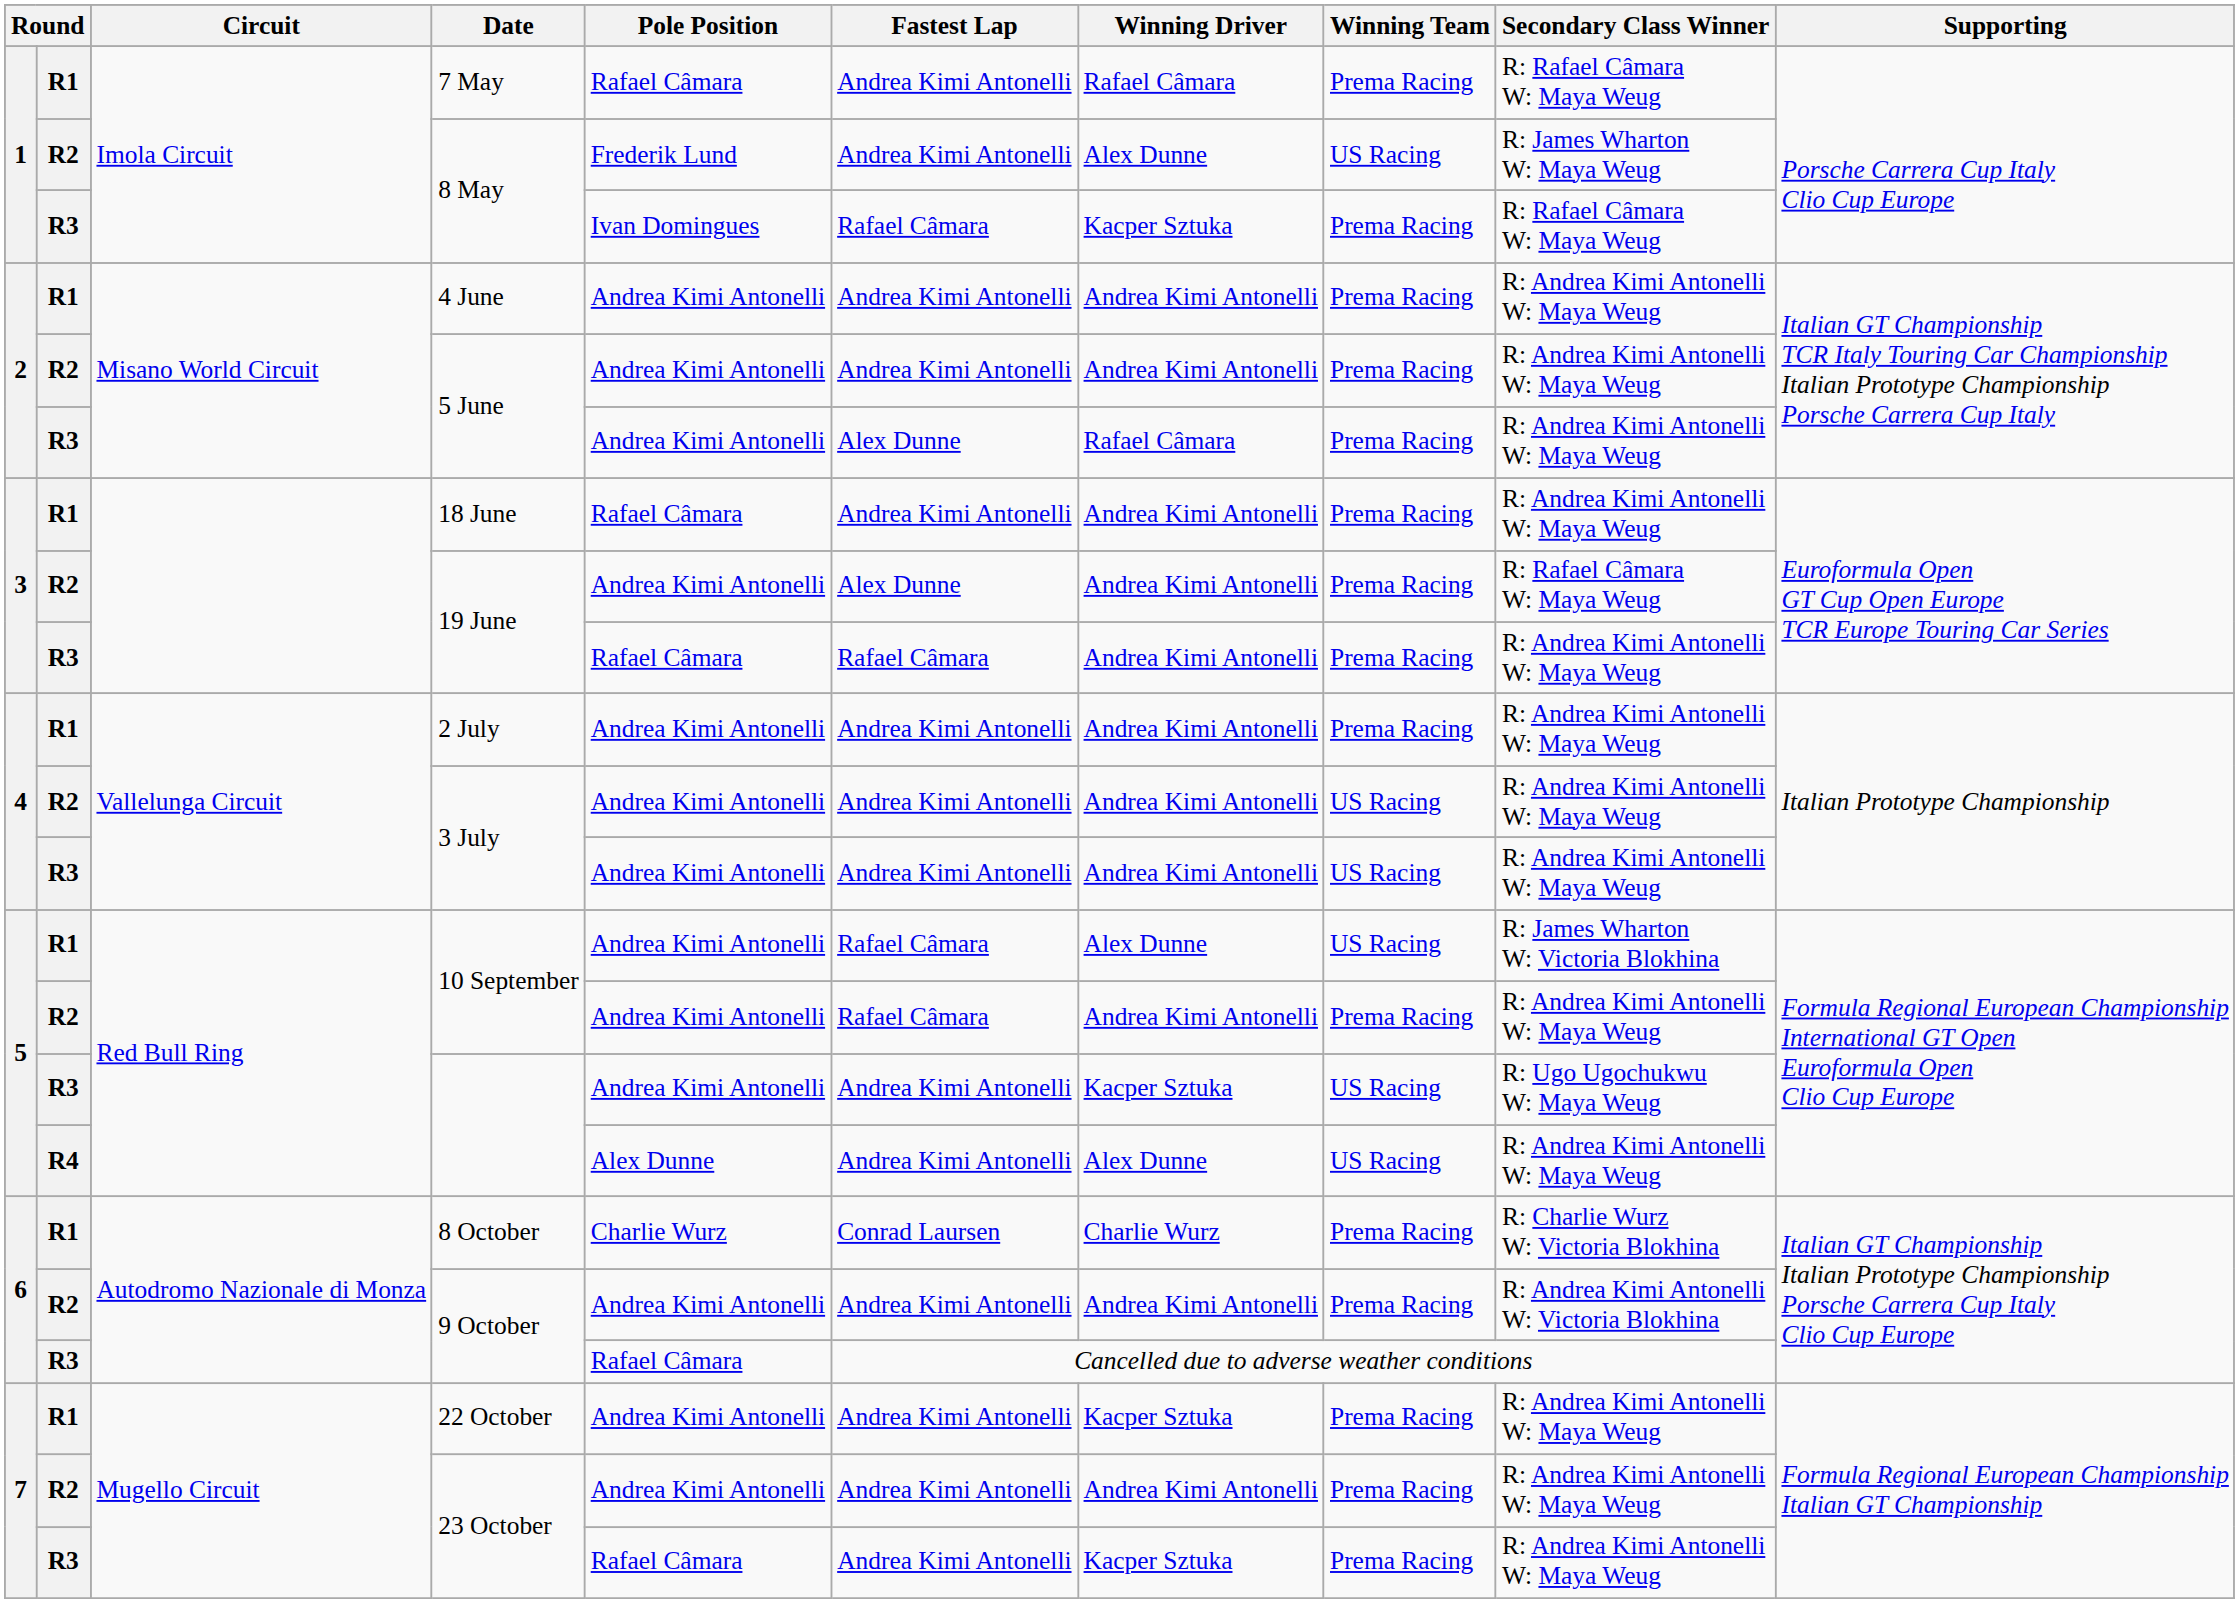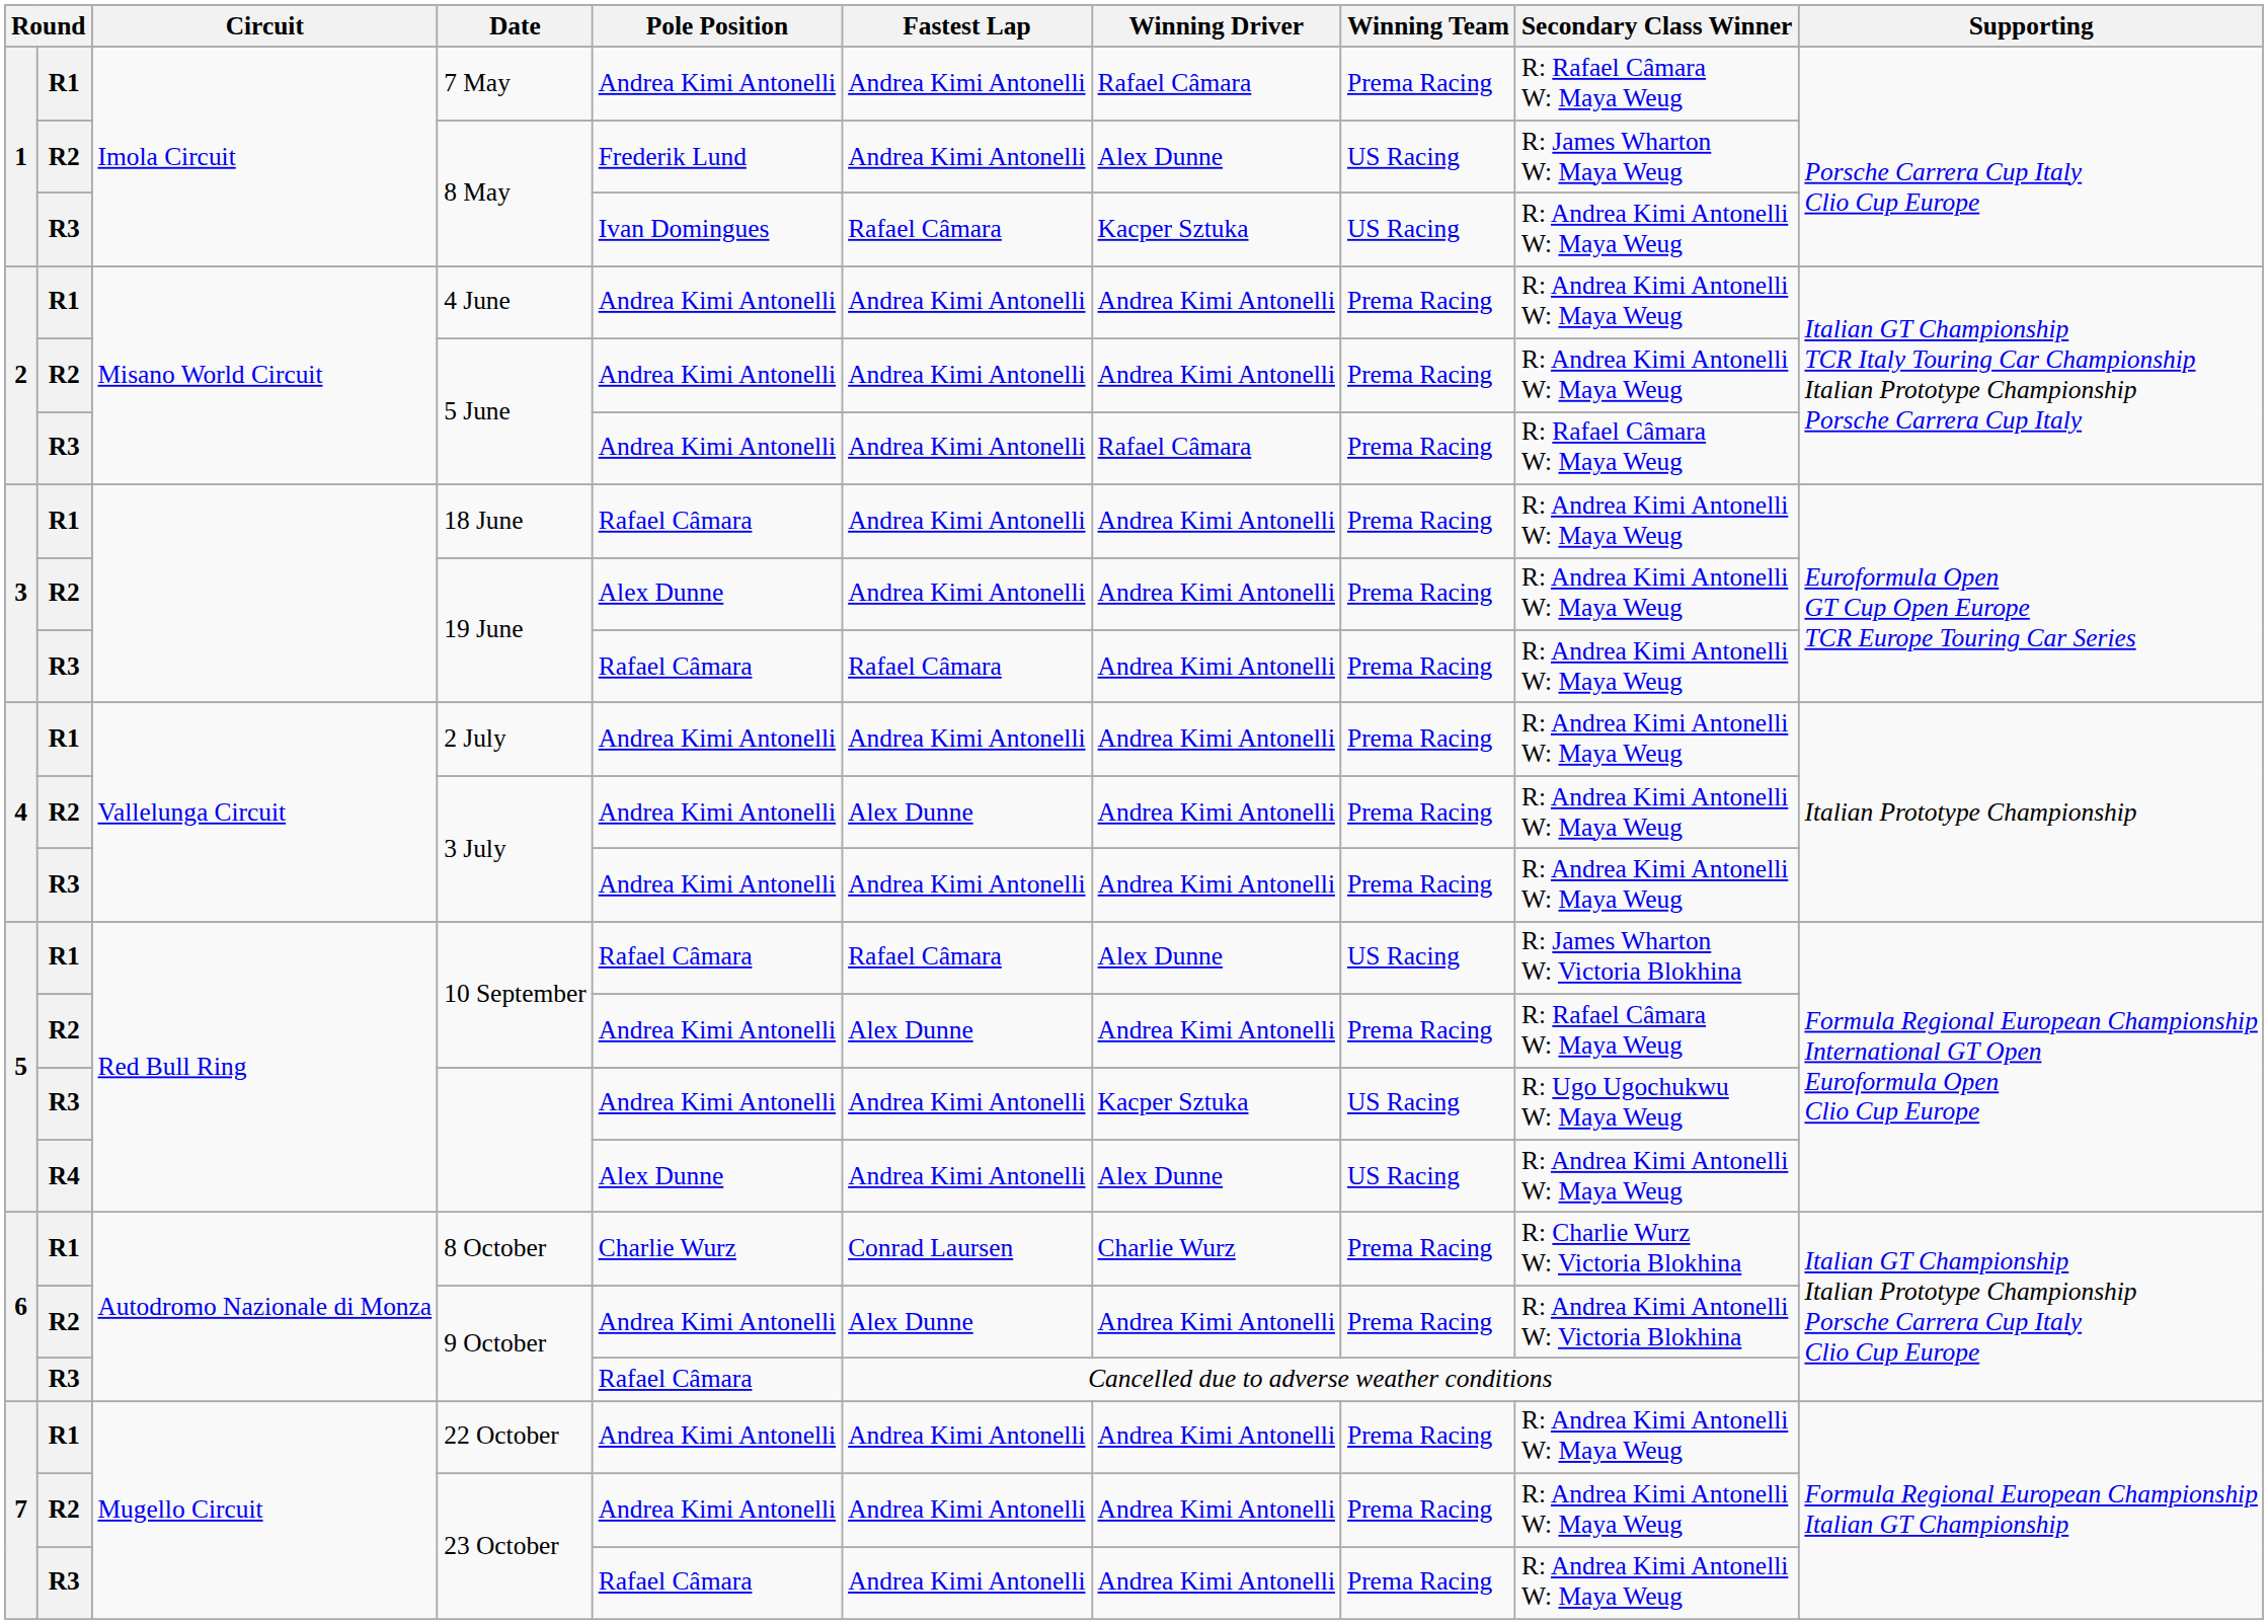7 May | Pole Position: Rafael Câmara -> Andrea Kimi Antonelli
R3 / 8 May | Winning Team: Prema Racing -> US Racing
R3 / 8 May | Secondary Class Winner: R: Rafael Câmara W: Maya Weug -> R: Andrea Kimi Antonelli W: Maya Weug
R3 / 5 June | Fastest Lap: Alex Dunne -> Andrea Kimi Antonelli
R3 / 5 June | Secondary Class Winner: R: Andrea Kimi Antonelli W: Maya Weug -> R: Rafael Câmara W: Maya Weug
R2 / 19 June | Pole Position: Andrea Kimi Antonelli -> Alex Dunne
R2 / 19 June | Fastest Lap: Alex Dunne -> Andrea Kimi Antonelli
R2 / 19 June | Secondary Class Winner: R: Rafael Câmara W: Maya Weug -> R: Andrea Kimi Antonelli W: Maya Weug
R2 / 3 July | Fastest Lap: Andrea Kimi Antonelli -> Alex Dunne
R2 / 3 July | Winning Team: US Racing -> Prema Racing
R3 / 3 July | Winning Team: US Racing -> Prema Racing
R1 / 10 September | Pole Position: Andrea Kimi Antonelli -> Rafael Câmara
R2 / 10 September | Fastest Lap: Rafael Câmara -> Alex Dunne
R2 / 10 September | Secondary Class Winner: R: Andrea Kimi Antonelli W: Maya Weug -> R: Rafael Câmara W: Maya Weug
R2 / 9 October | Fastest Lap: Andrea Kimi Antonelli -> Alex Dunne
22 October | Winning Driver: Kacper Sztuka -> Andrea Kimi Antonelli
R3 / 23 October | Winning Driver: Kacper Sztuka -> Andrea Kimi Antonelli
